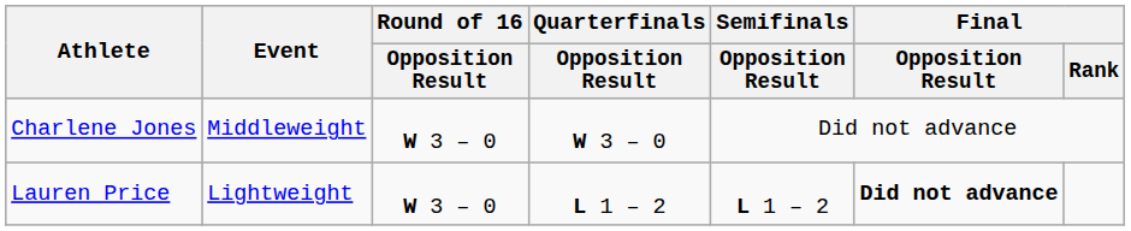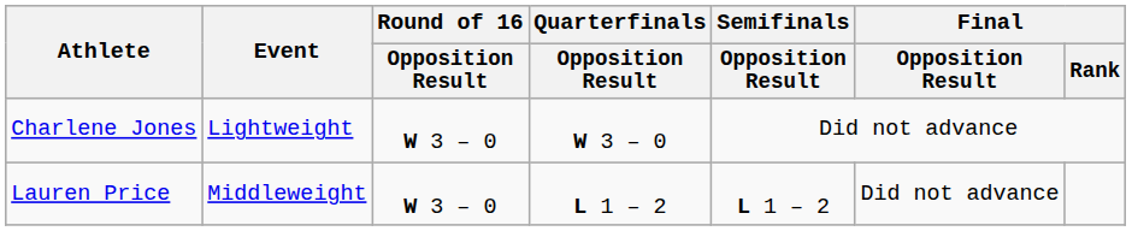Charlene Jones | Event: Middleweight -> Lightweight
Lauren Price | Event: Lightweight -> Middleweight
Lauren Price | Final / Opposition Result: bold -> normal
